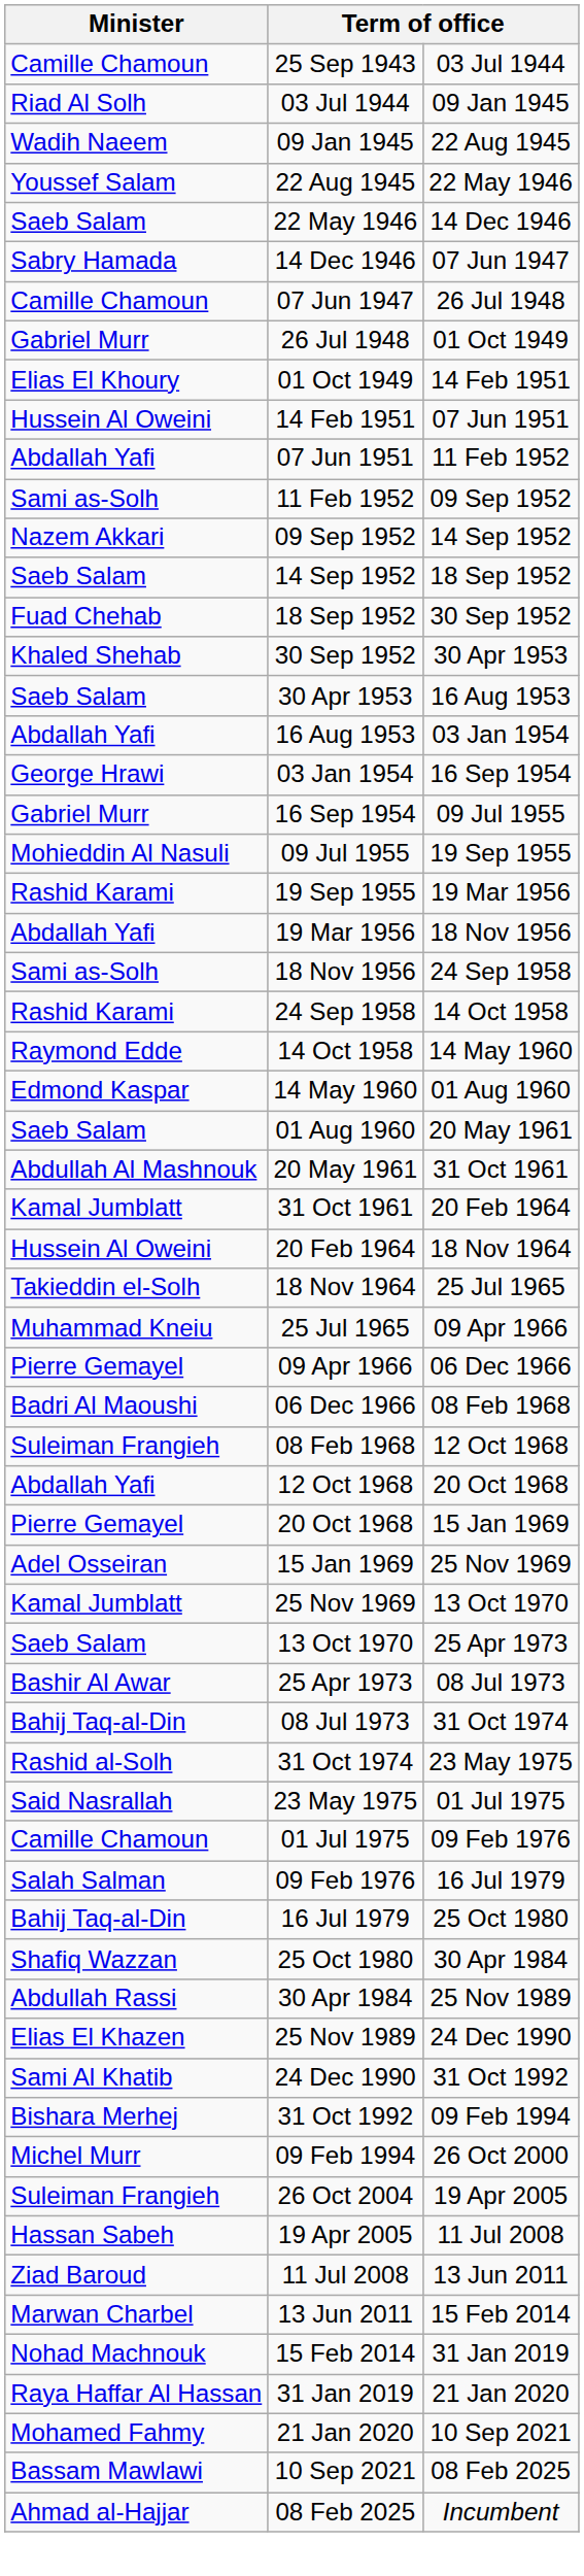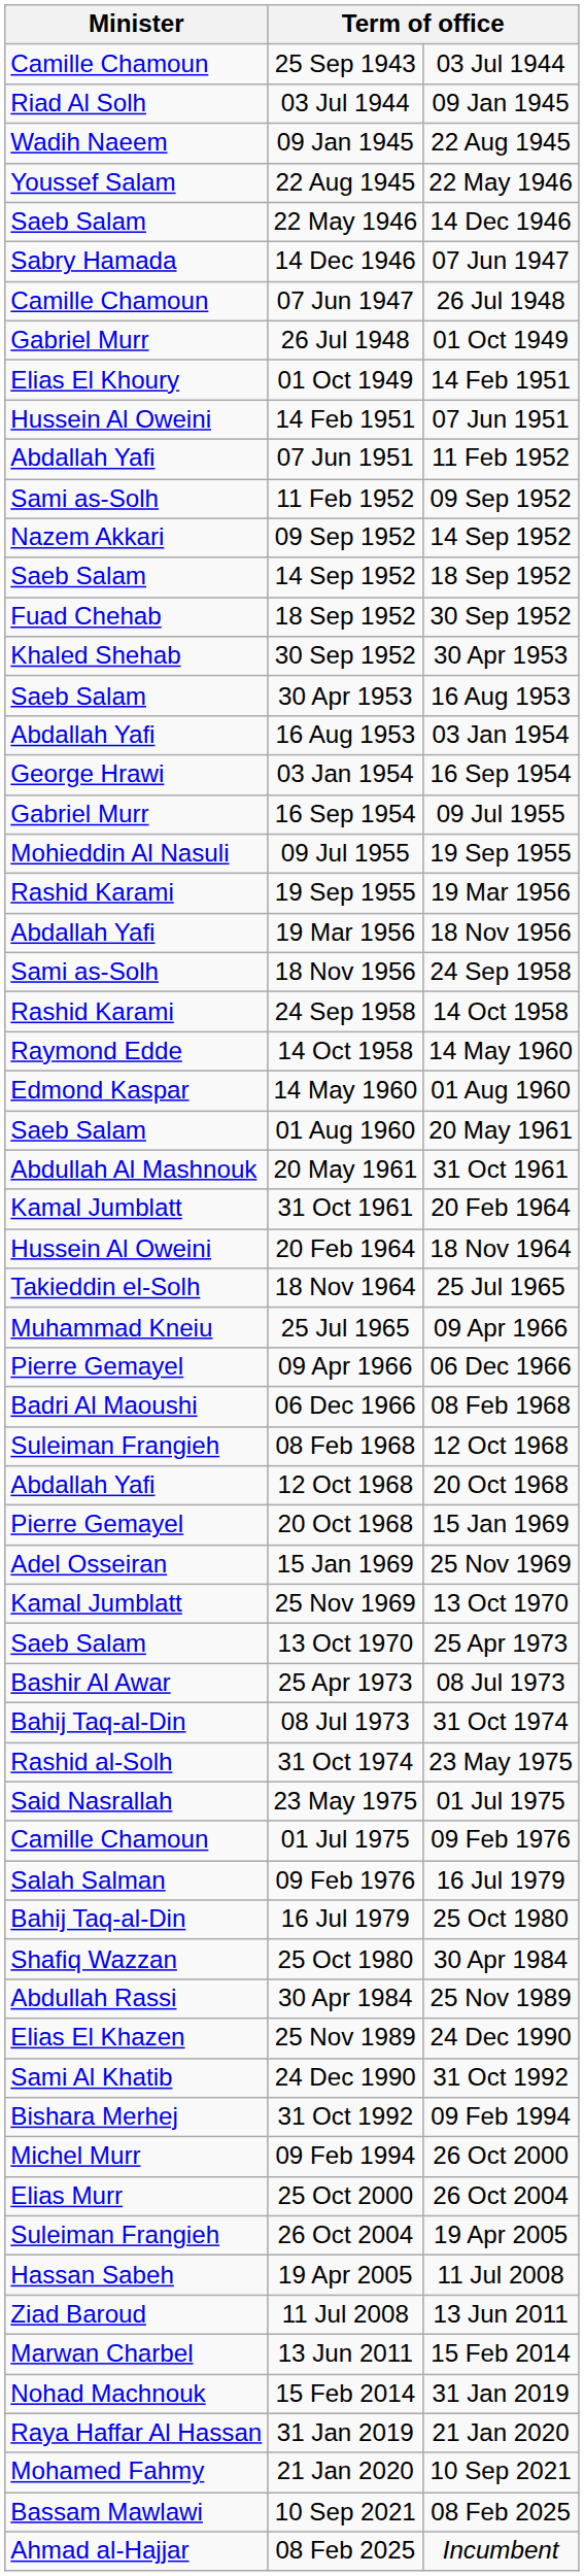+ row: Elias Murr | 25 Oct 2000 | 26 Oct 2004
